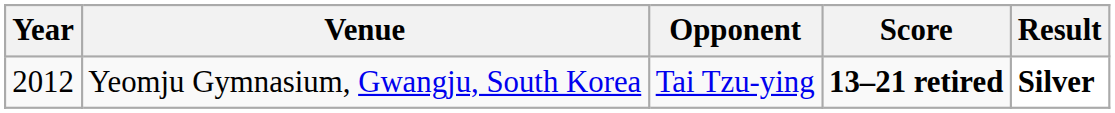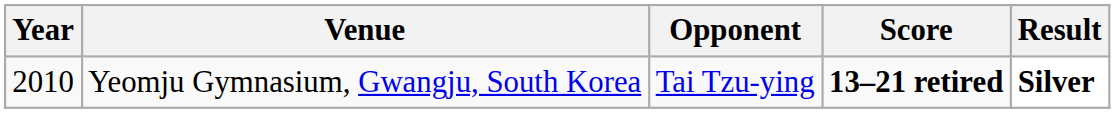Yeomju Gymnasium, Gwangju, South Korea | Year: 2012 -> 2010
